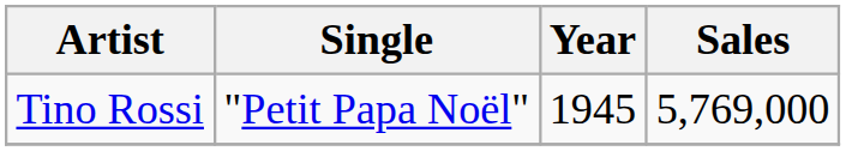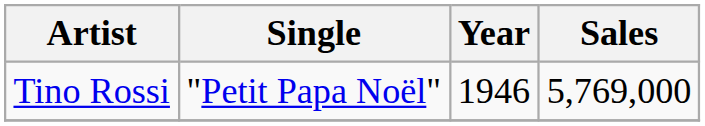Tino Rossi | Year: 1945 -> 1946
